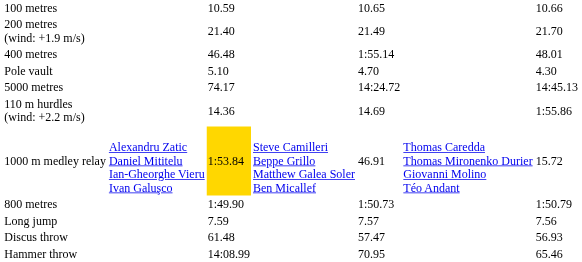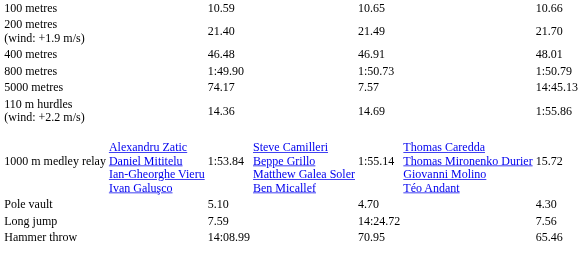400 metres | column 5: 1:55.14 -> 46.91
rows swapped: 800 metres <-> Pole vault
5000 metres | column 5: 14:24.72 -> 7.57
1000 m medley relay | column 3: gold background -> no background
1000 m medley relay | column 5: 46.91 -> 1:55.14
Long jump | column 5: 7.57 -> 14:24.72
- row: Discus throw | 61.48 | 57.47 | 56.93
